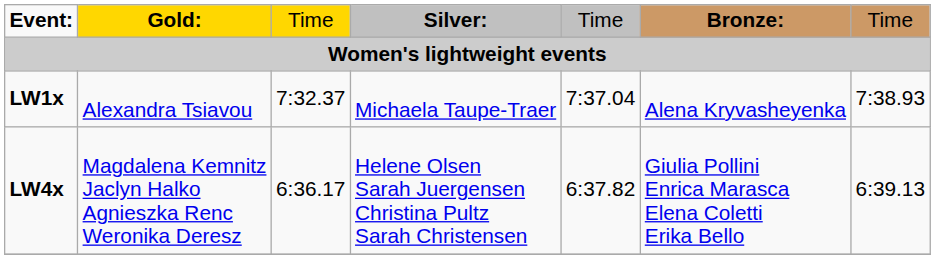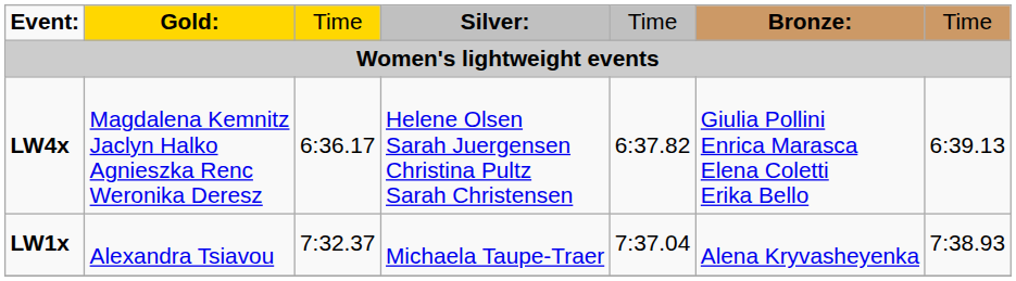rows swapped: LW1x <-> LW4x
